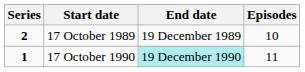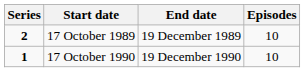17 October 1990 | End date: paleturquoise background -> no background
17 October 1990 | Episodes: 11 -> 10
